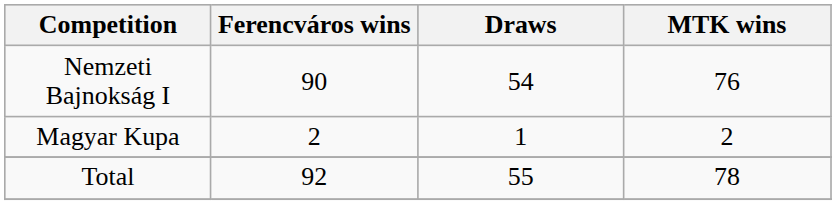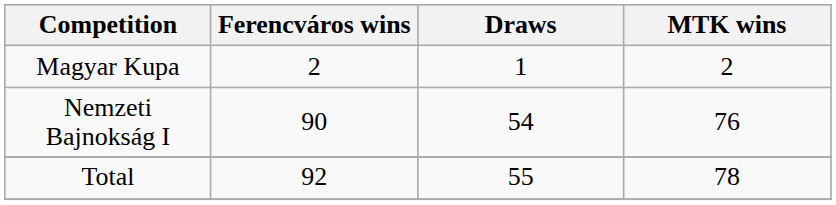rows swapped: Nemzeti Bajnokság I <-> Magyar Kupa
